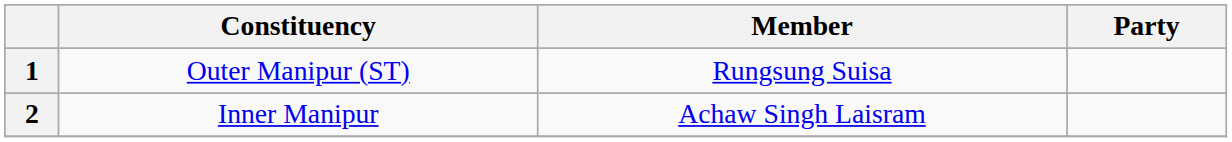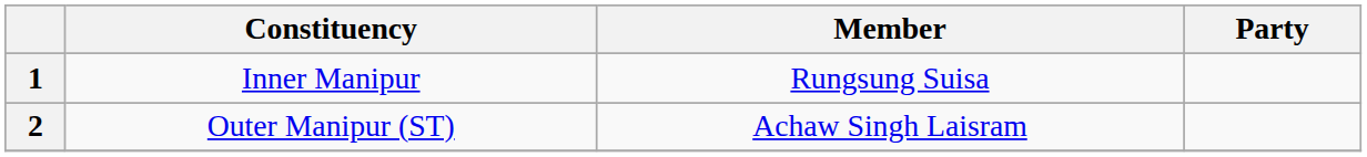1 | Constituency: Outer Manipur (ST) -> Inner Manipur
2 | Constituency: Inner Manipur -> Outer Manipur (ST)
